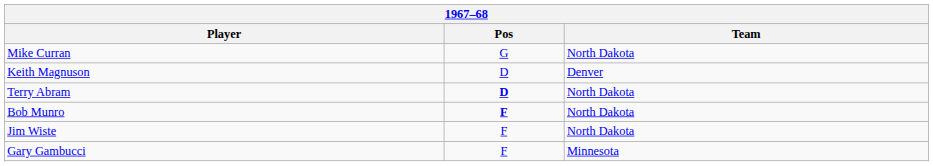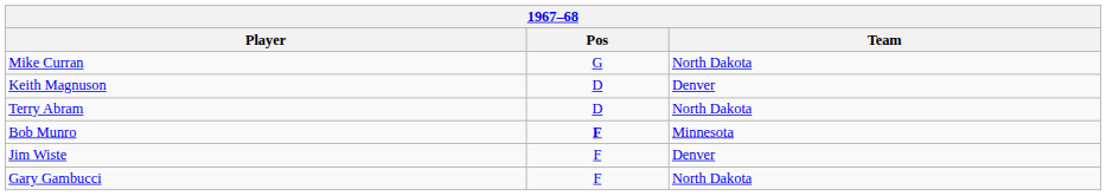Terry Abram | Pos: bold -> normal
Bob Munro | Team: North Dakota -> Minnesota
Jim Wiste | Team: North Dakota -> Denver
Gary Gambucci | Team: Minnesota -> North Dakota
